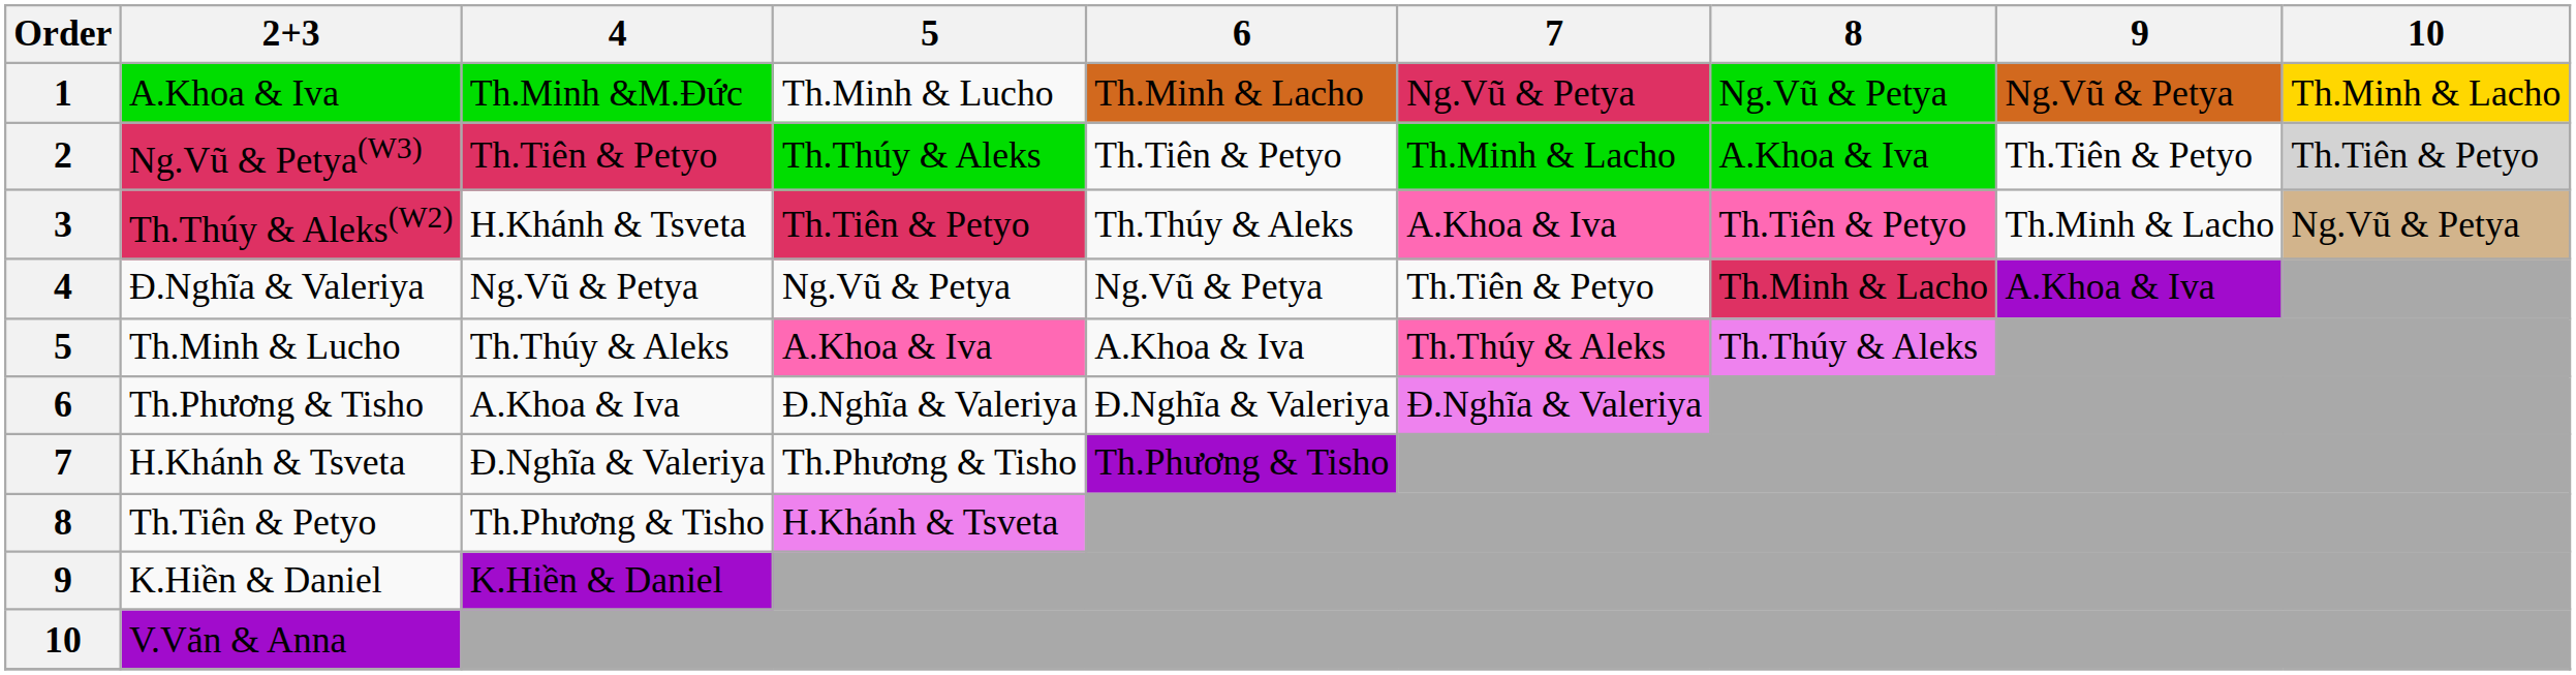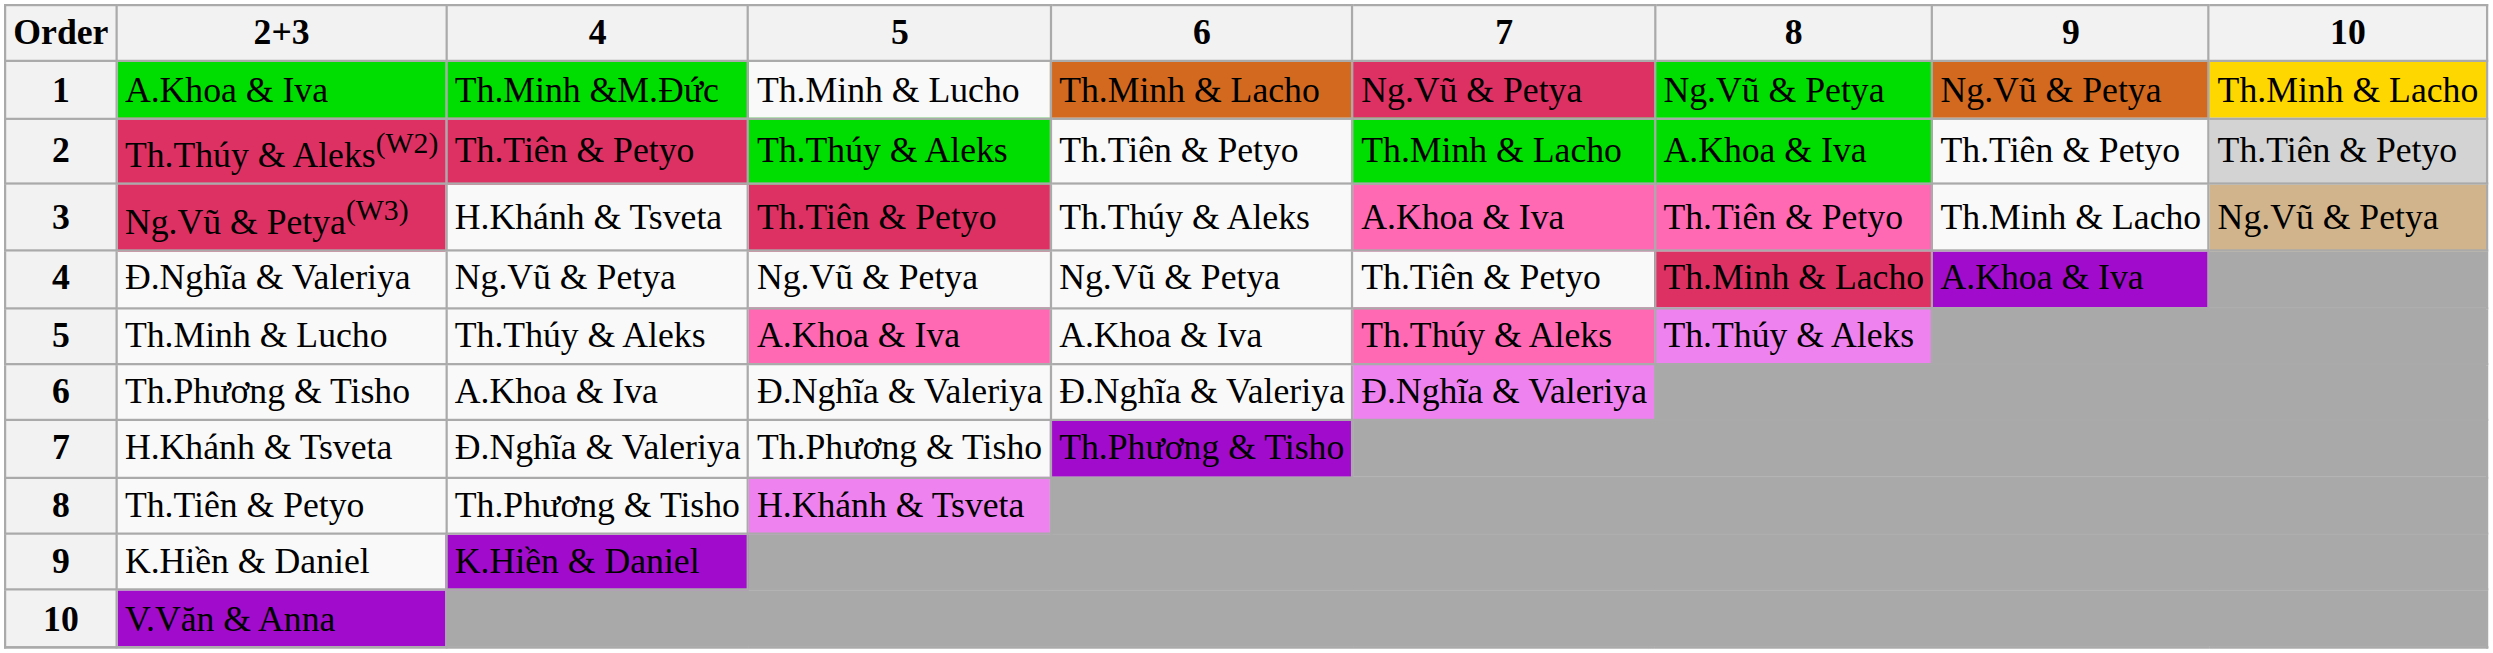2 | 2+3: Ng.Vũ & Petya(W3) -> Th.Thúy & Aleks(W2)
3 | 2+3: Th.Thúy & Aleks(W2) -> Ng.Vũ & Petya(W3)
